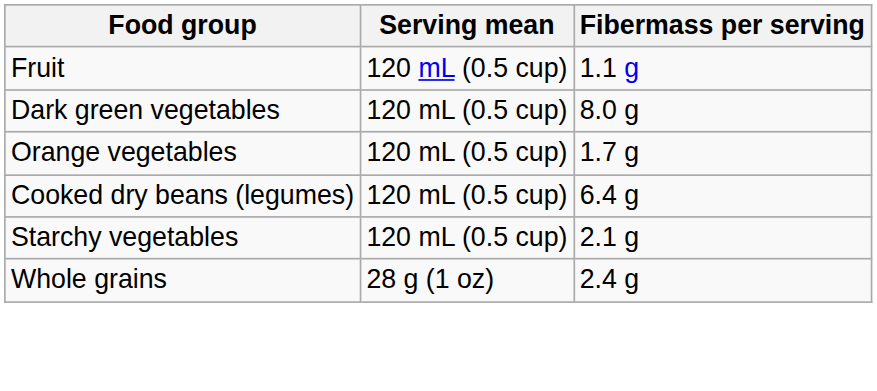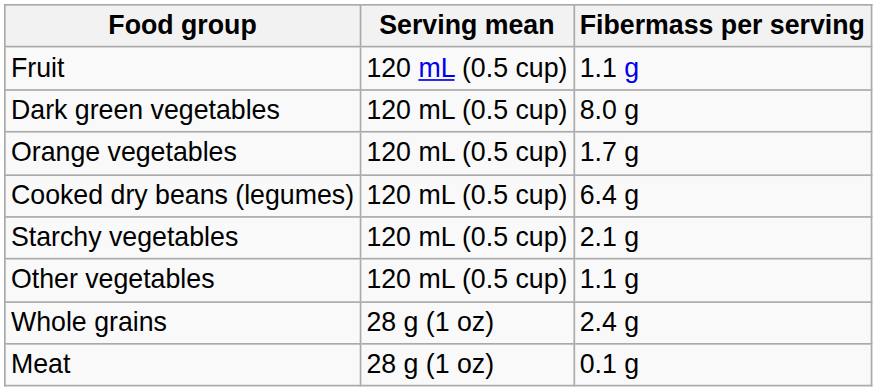+ row: Other vegetables | 120 mL (0.5 cup) | 1.1 g
+ row: Meat | 28 g (1 oz) | 0.1 g
